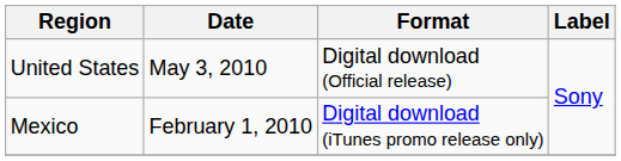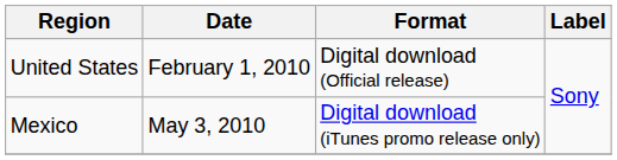United States | Date: May 3, 2010 -> February 1, 2010
Mexico | Date: February 1, 2010 -> May 3, 2010
